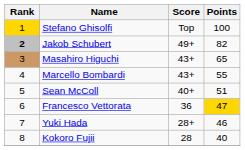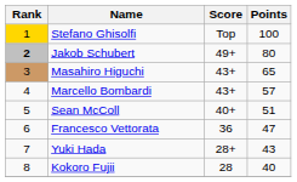Jakob Schubert | Points: 82 -> 80
Marcello Bombardi | Points: 55 -> 57
Francesco Vettorata | Points: gold background -> no background
Yuki Hada | Points: 46 -> 43
